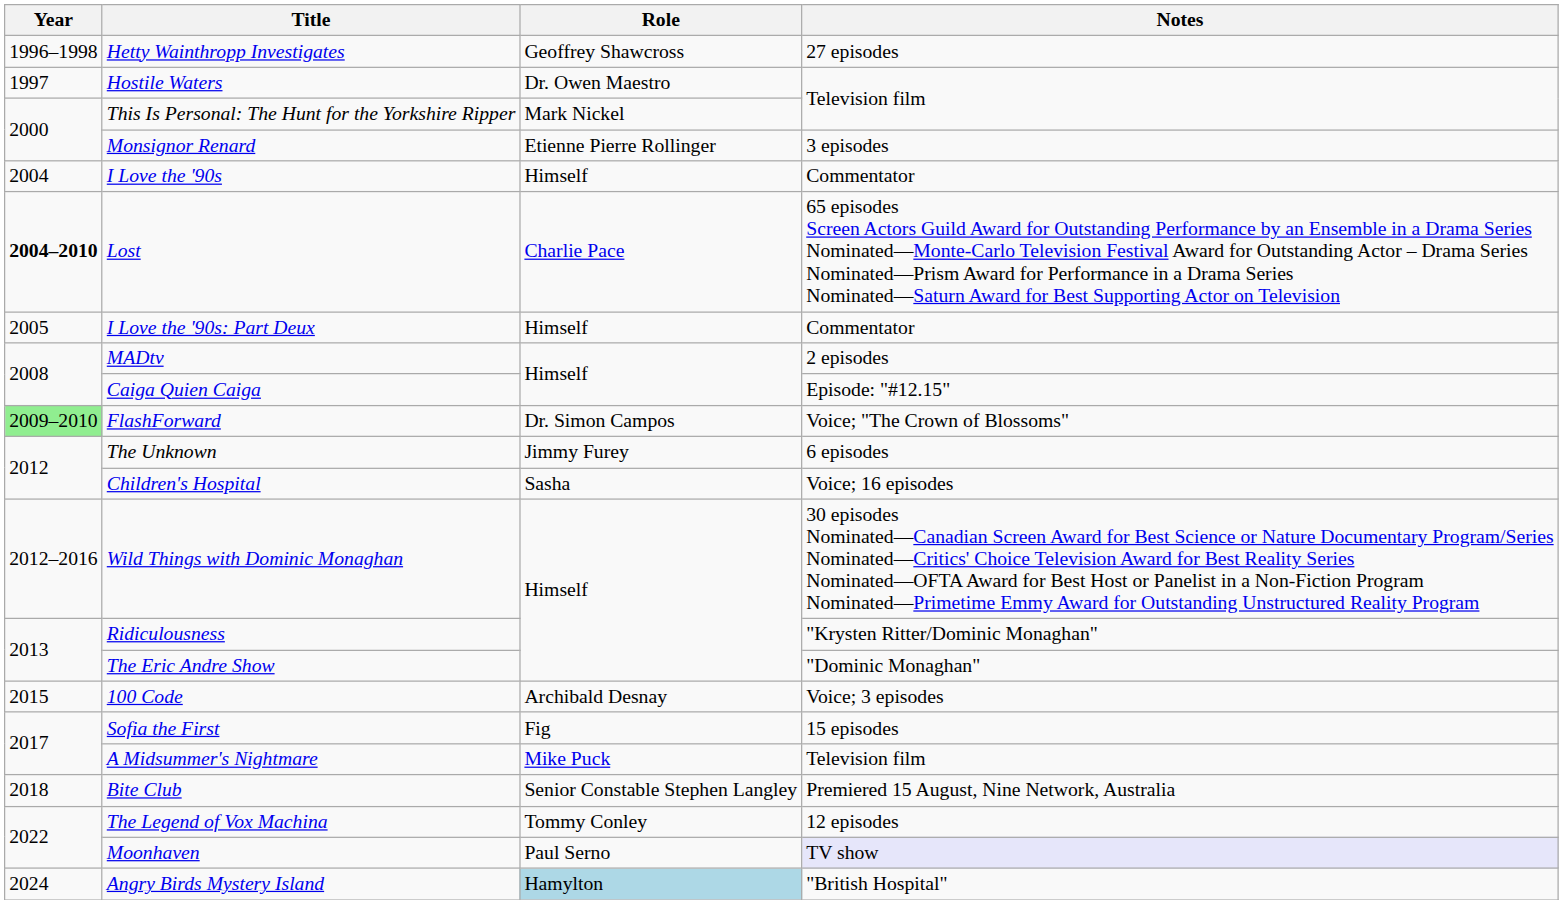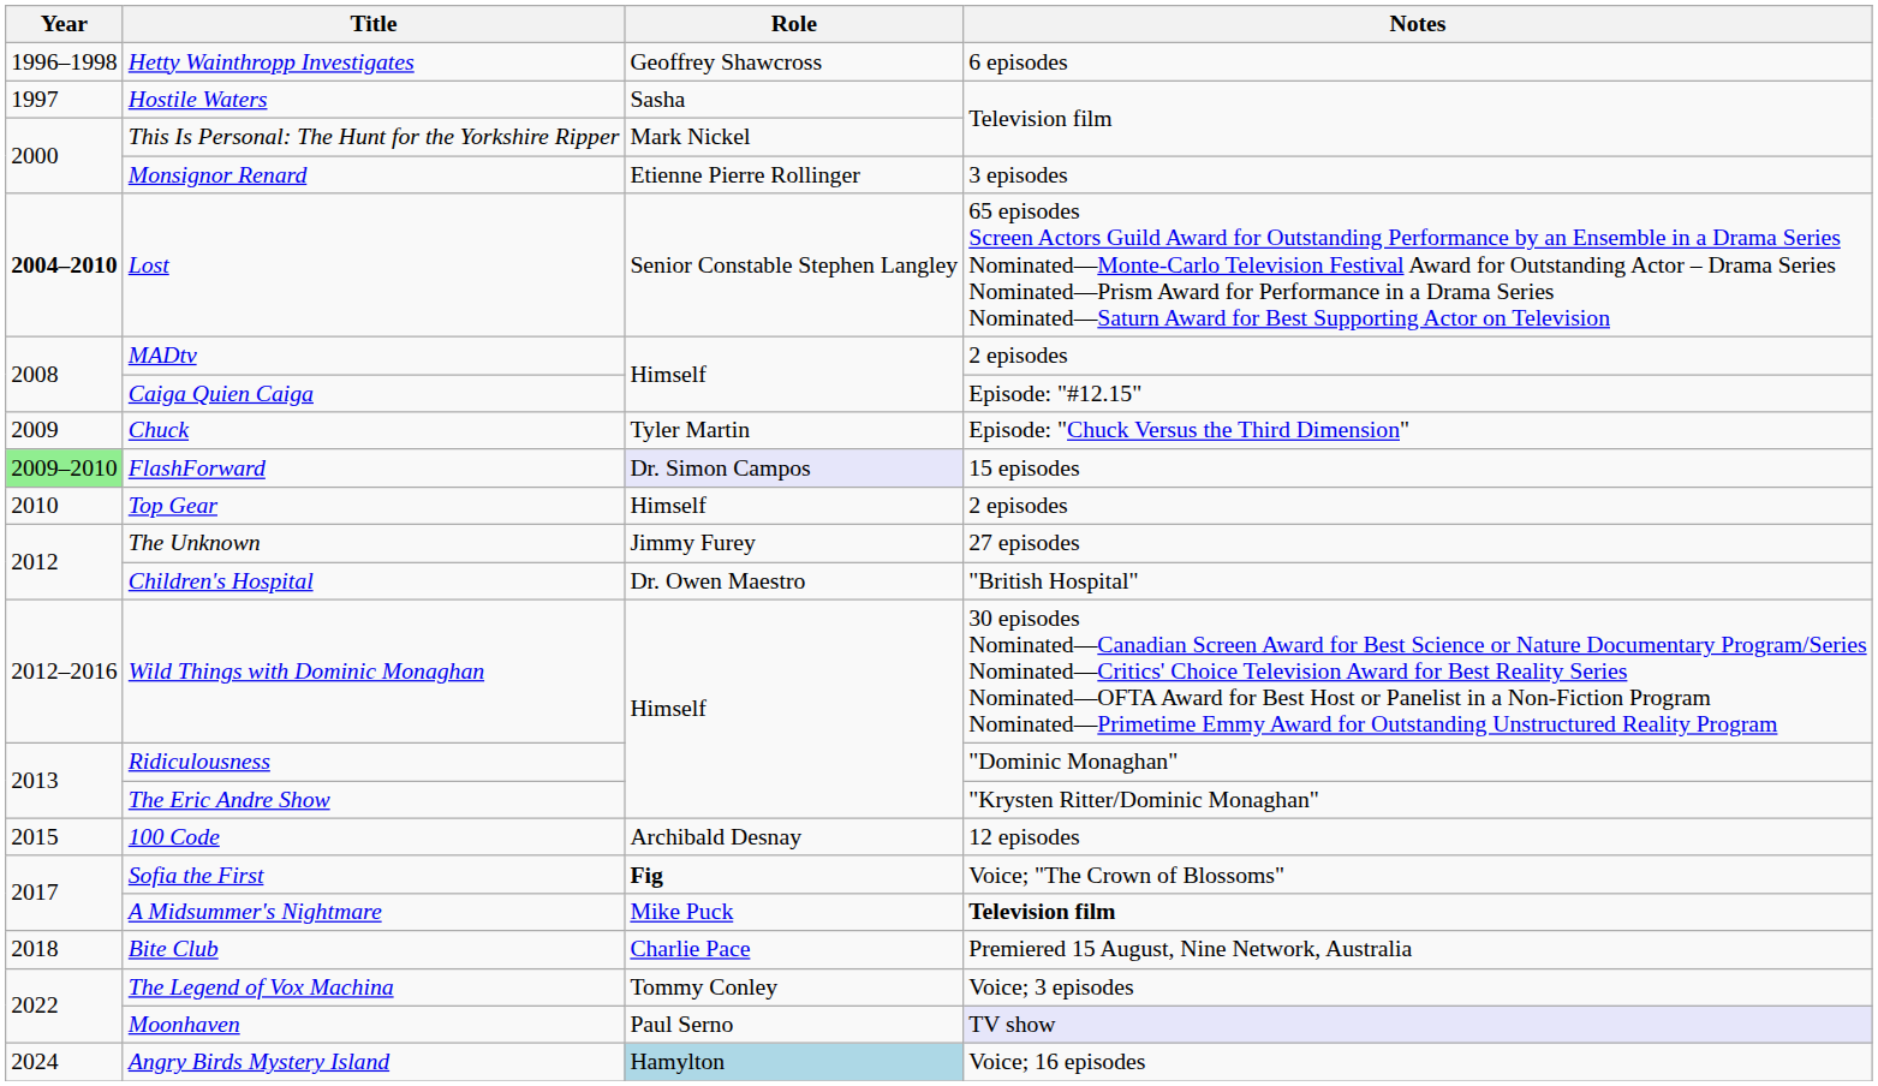Hetty Wainthropp Investigates | Notes: 27 episodes -> 6 episodes
Hostile Waters | Role: Dr. Owen Maestro -> Sasha
- row: 2004 | I Love the '90s | Himself | Commentator
Lost | Role: Charlie Pace -> Senior Constable Stephen Langley
- row: 2005 | I Love the '90s: Part Deux | Himself | Commentator
+ row: 2009 | Chuck | Tyler Martin | Episode: "Chuck Versus the Third Dimension"
FlashForward | Role: no background -> lavender background
FlashForward | Notes: Voice; "The Crown of Blossoms" -> 15 episodes
+ row: 2010 | Top Gear | Himself | 2 episodes
The Unknown | Notes: 6 episodes -> 27 episodes
Children's Hospital | Role: Sasha -> Dr. Owen Maestro
Children's Hospital | Notes: Voice; 16 episodes -> "British Hospital"
Ridiculousness | Notes: "Krysten Ritter/Dominic Monaghan" -> "Dominic Monaghan"
The Eric Andre Show | Notes: "Dominic Monaghan" -> "Krysten Ritter/Dominic Monaghan"
100 Code | Notes: Voice; 3 episodes -> 12 episodes
Sofia the First | Role: normal -> bold
Sofia the First | Notes: 15 episodes -> Voice; "The Crown of Blossoms"
A Midsummer's Nightmare | Notes: normal -> bold
Bite Club | Role: Senior Constable Stephen Langley -> Charlie Pace
The Legend of Vox Machina | Notes: 12 episodes -> Voice; 3 episodes
Angry Birds Mystery Island | Notes: "British Hospital" -> Voice; 16 episodes
